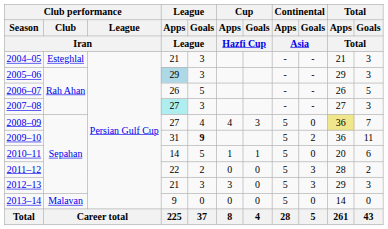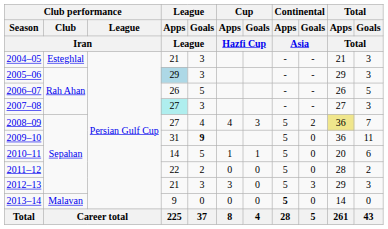2008–09 | Continental / Goals / Asia: 0 -> 2
2009–10 | Continental / Goals / Asia: 2 -> 0
2011–12 | Continental / Goals / Asia: 3 -> 0
2013–14 | Continental / Apps / Asia: normal -> bold
